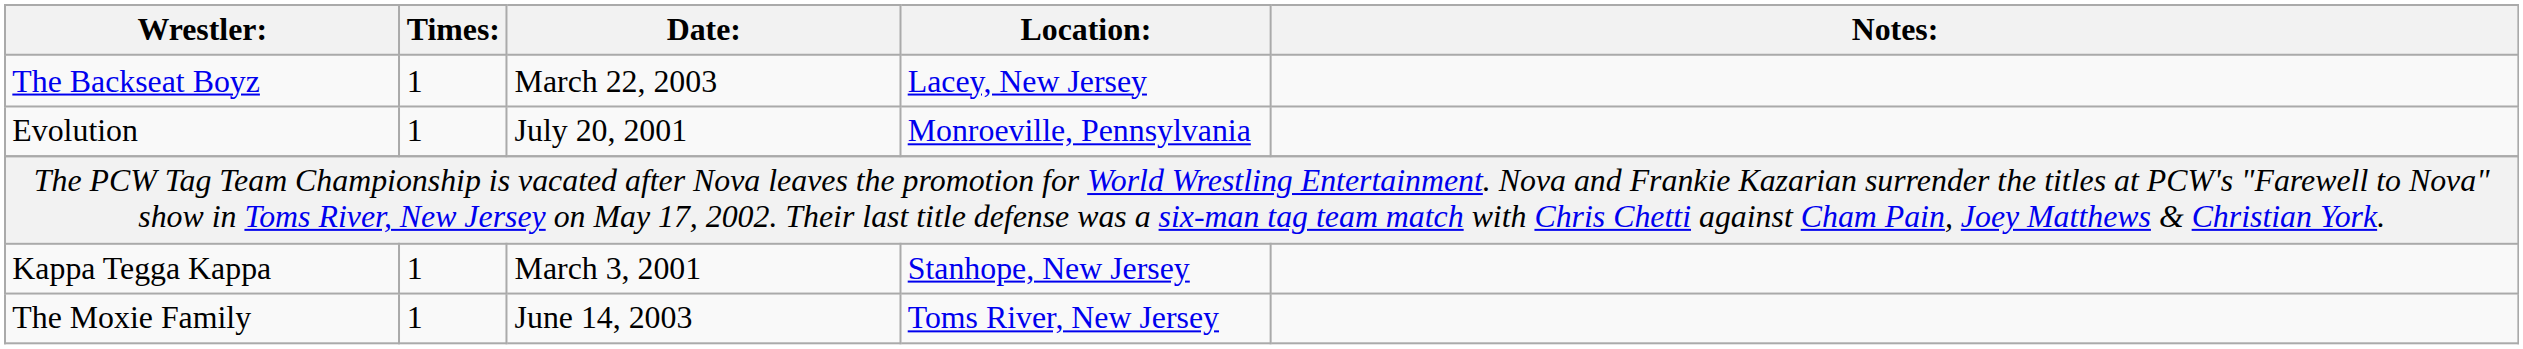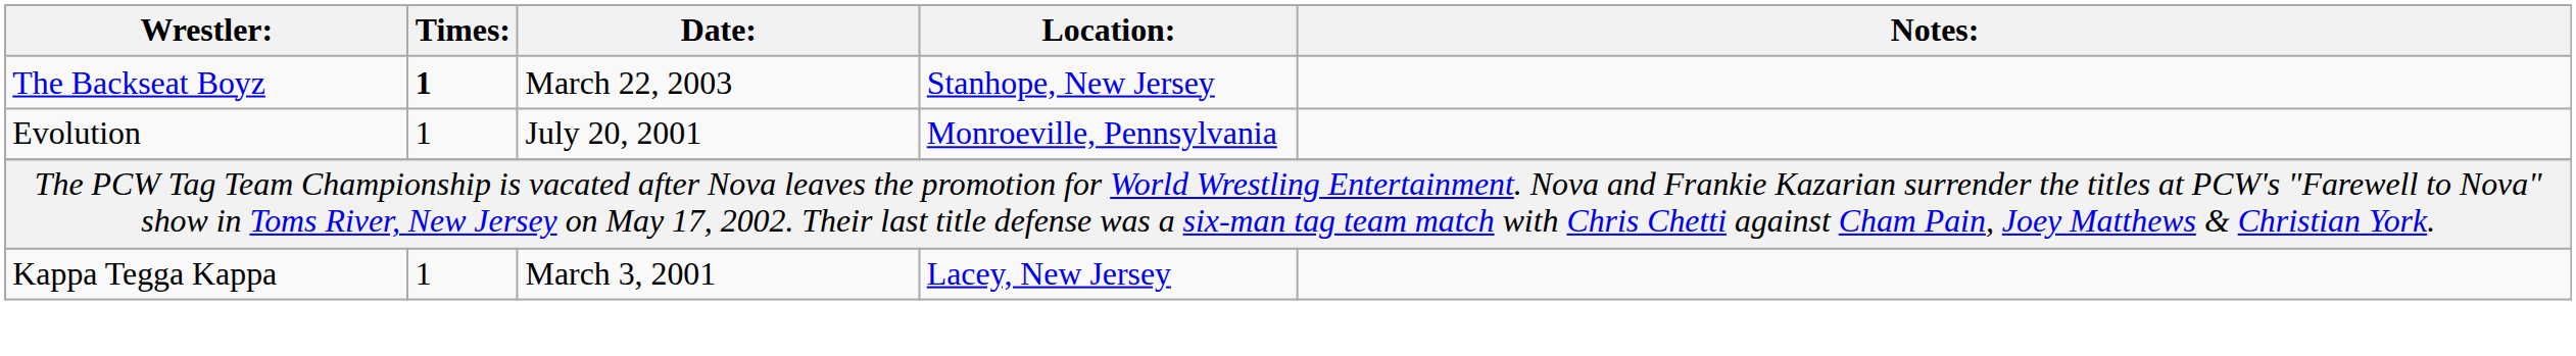The Backseat Boyz | Times:: normal -> bold
The Backseat Boyz | Location:: Lacey, New Jersey -> Stanhope, New Jersey
Kappa Tegga Kappa | Location:: Stanhope, New Jersey -> Lacey, New Jersey
- row: The Moxie Family | 1 | June 14, 2003 | Toms River, New Jersey
